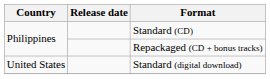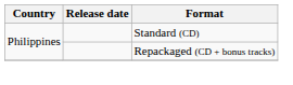- row: United States | Standard (digital download)
